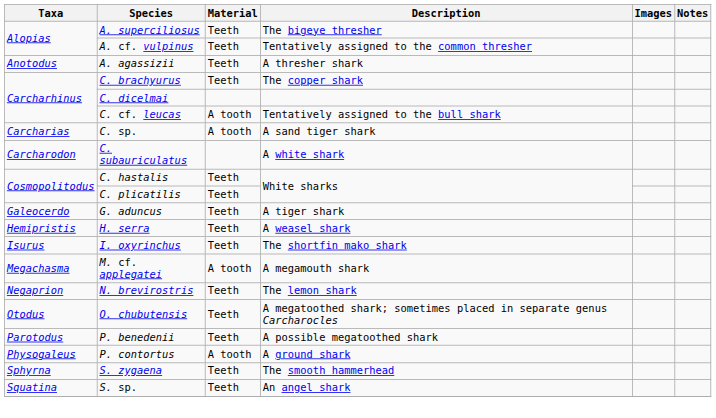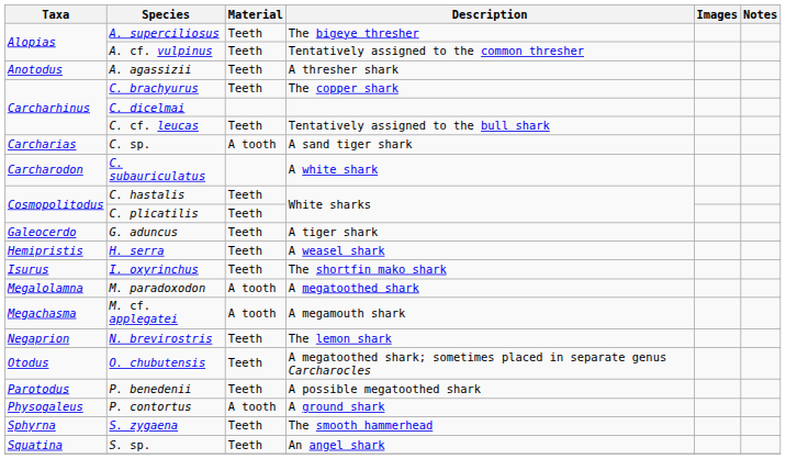C. cf. leucas | Material: A tooth -> Teeth
+ row: Megalolamna | M. paradoxodon | A tooth | A megatoothed shark
